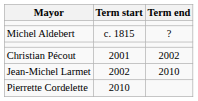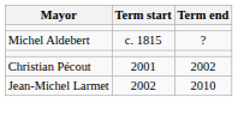- row: Pierrette Cordelette | 2010
